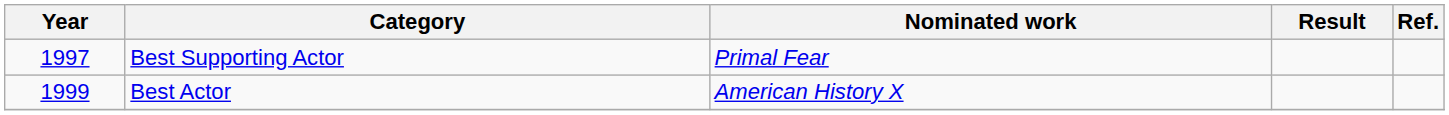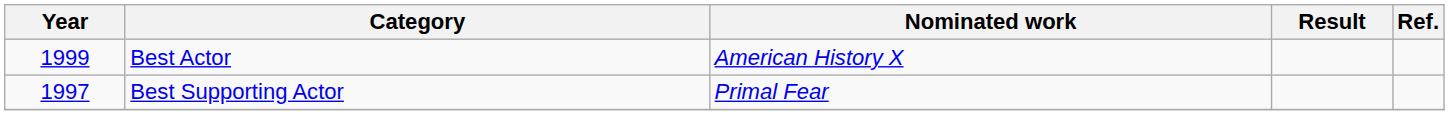rows swapped: Best Supporting Actor <-> Best Actor
